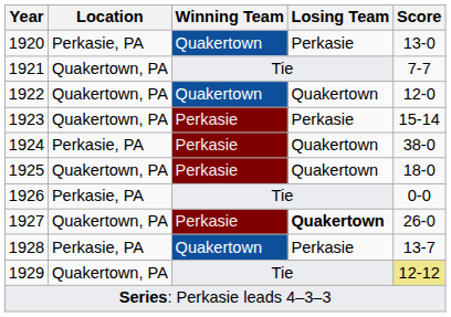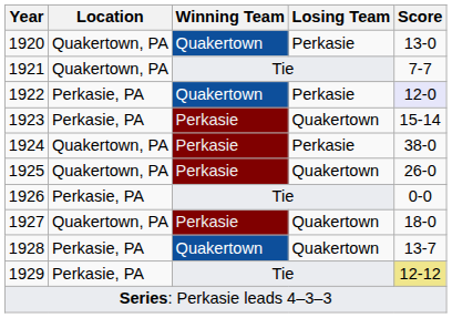1920 | Location: Perkasie, PA -> Quakertown, PA
1922 | Location: Quakertown, PA -> Perkasie, PA
1922 | Losing Team: Quakertown -> Perkasie
1922 | Score: no background -> lavender background
1923 | Location: Quakertown, PA -> Perkasie, PA
1923 | Losing Team: Perkasie -> Quakertown
1924 | Location: Perkasie, PA -> Quakertown, PA
1924 | Losing Team: Quakertown -> Perkasie
1925 | Score: 18-0 -> 26-0
1927 | Losing Team: bold -> normal
1927 | Score: 26-0 -> 18-0
1928 | Losing Team: Perkasie -> Quakertown
1929 | Location: Quakertown, PA -> Perkasie, PA
